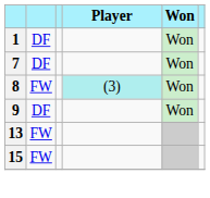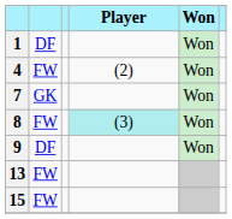+ row: 4 | FW | (2) | Won
7 | column 2: DF -> GK
